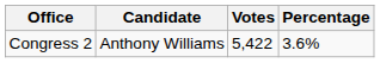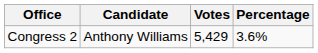Congress 2 | Votes: 5,422 -> 5,429
